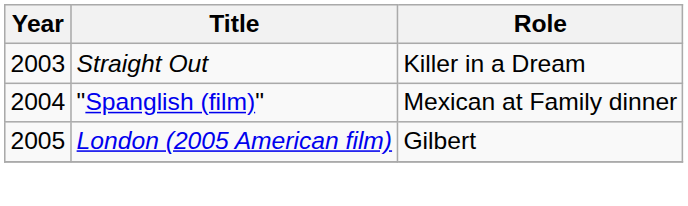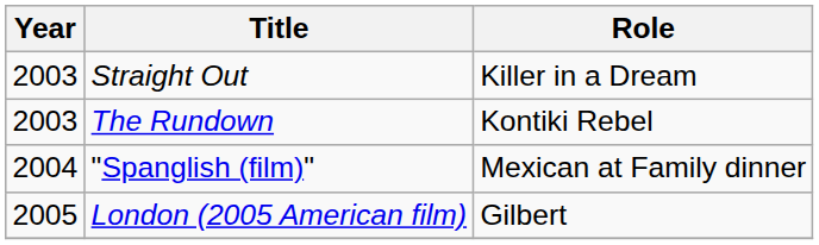+ row: 2003 | The Rundown | Kontiki Rebel
